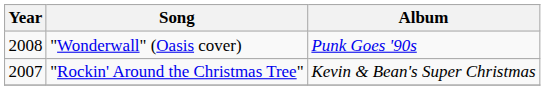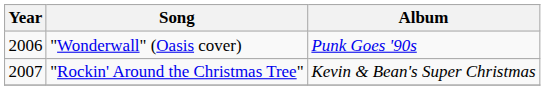"Wonderwall" (Oasis cover) | Year: 2008 -> 2006
